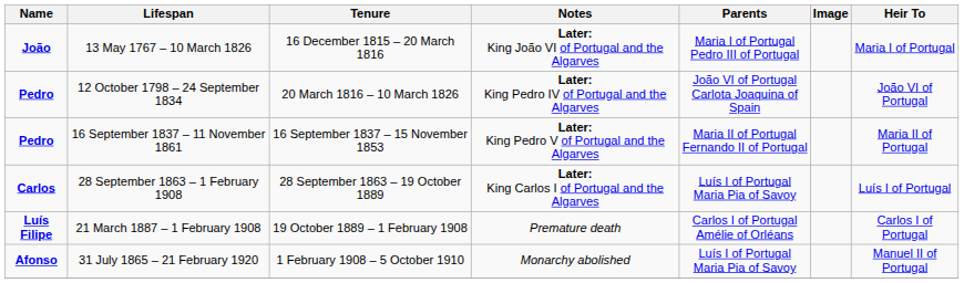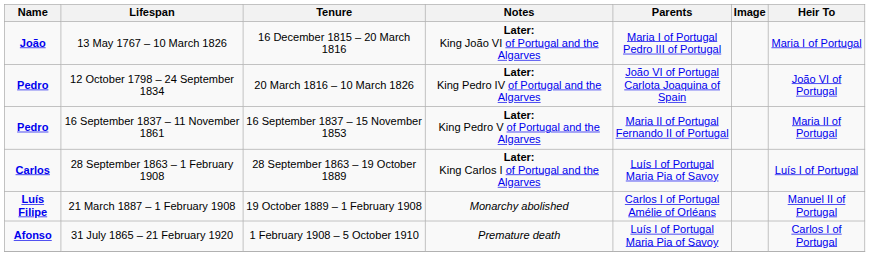21 March 1887 – 1 February 1908 | Notes: Premature death -> Monarchy abolished
21 March 1887 – 1 February 1908 | Heir To: Carlos I of Portugal -> Manuel II of Portugal
31 July 1865 – 21 February 1920 | Notes: Monarchy abolished -> Premature death
31 July 1865 – 21 February 1920 | Heir To: Manuel II of Portugal -> Carlos I of Portugal
